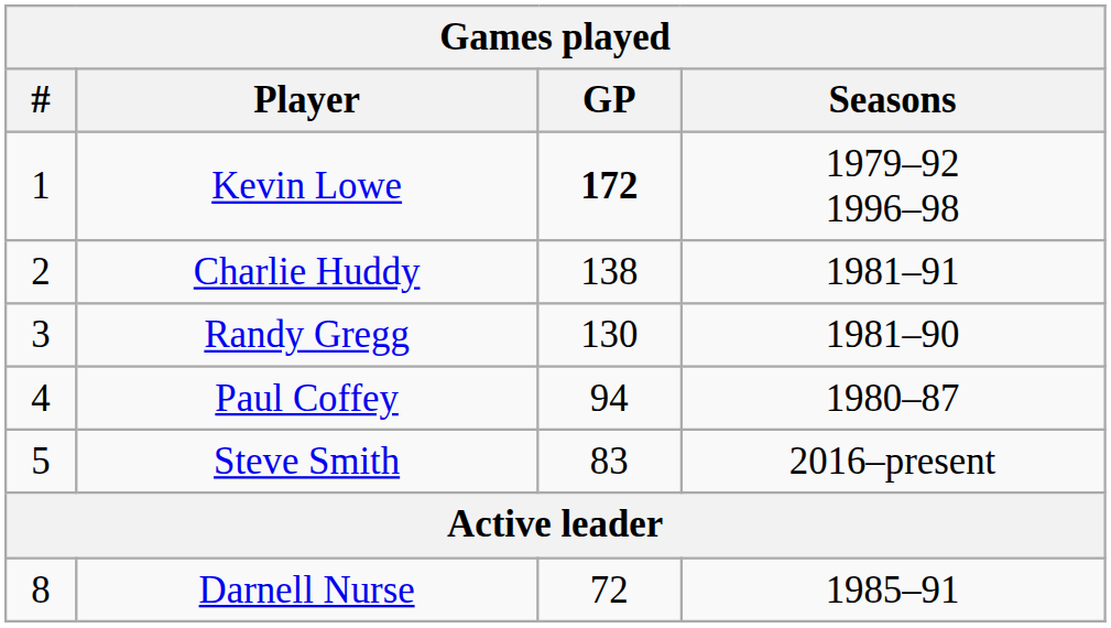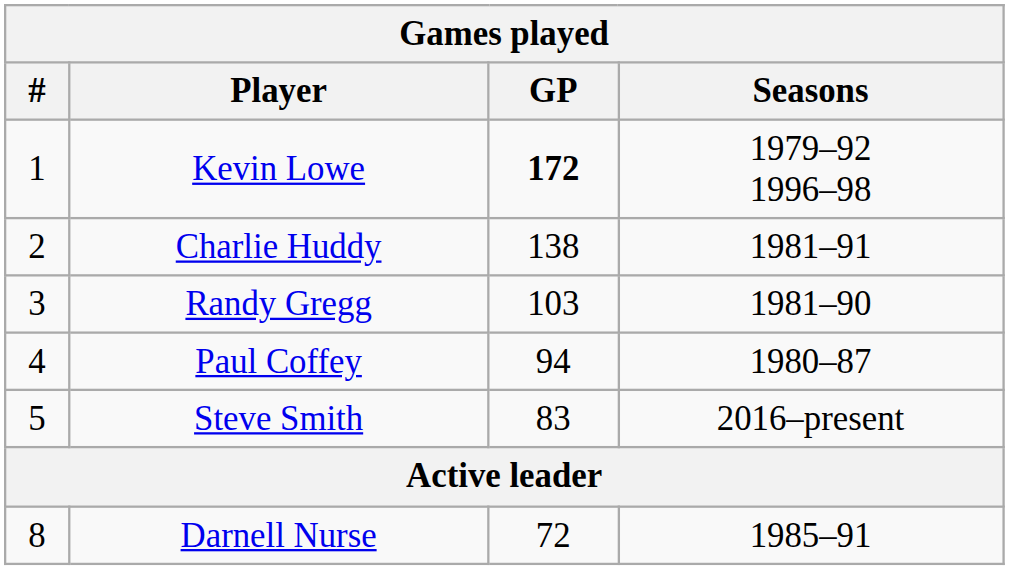Randy Gregg | GP: 130 -> 103
